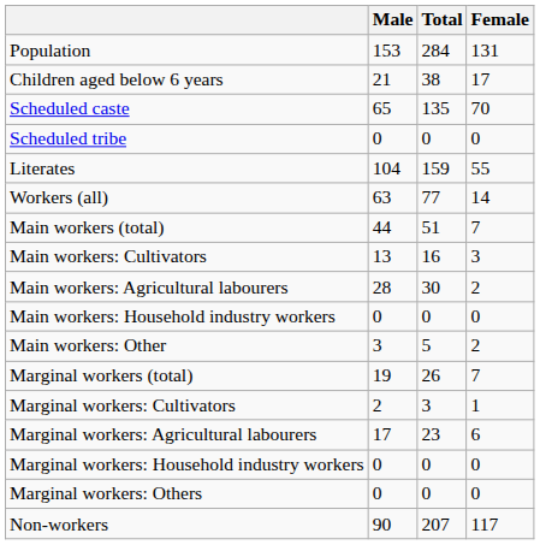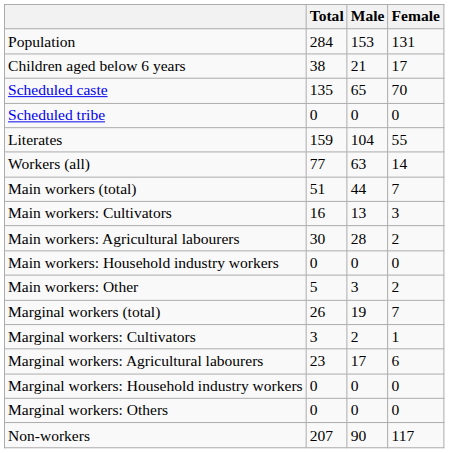columns swapped: Total <-> Male
